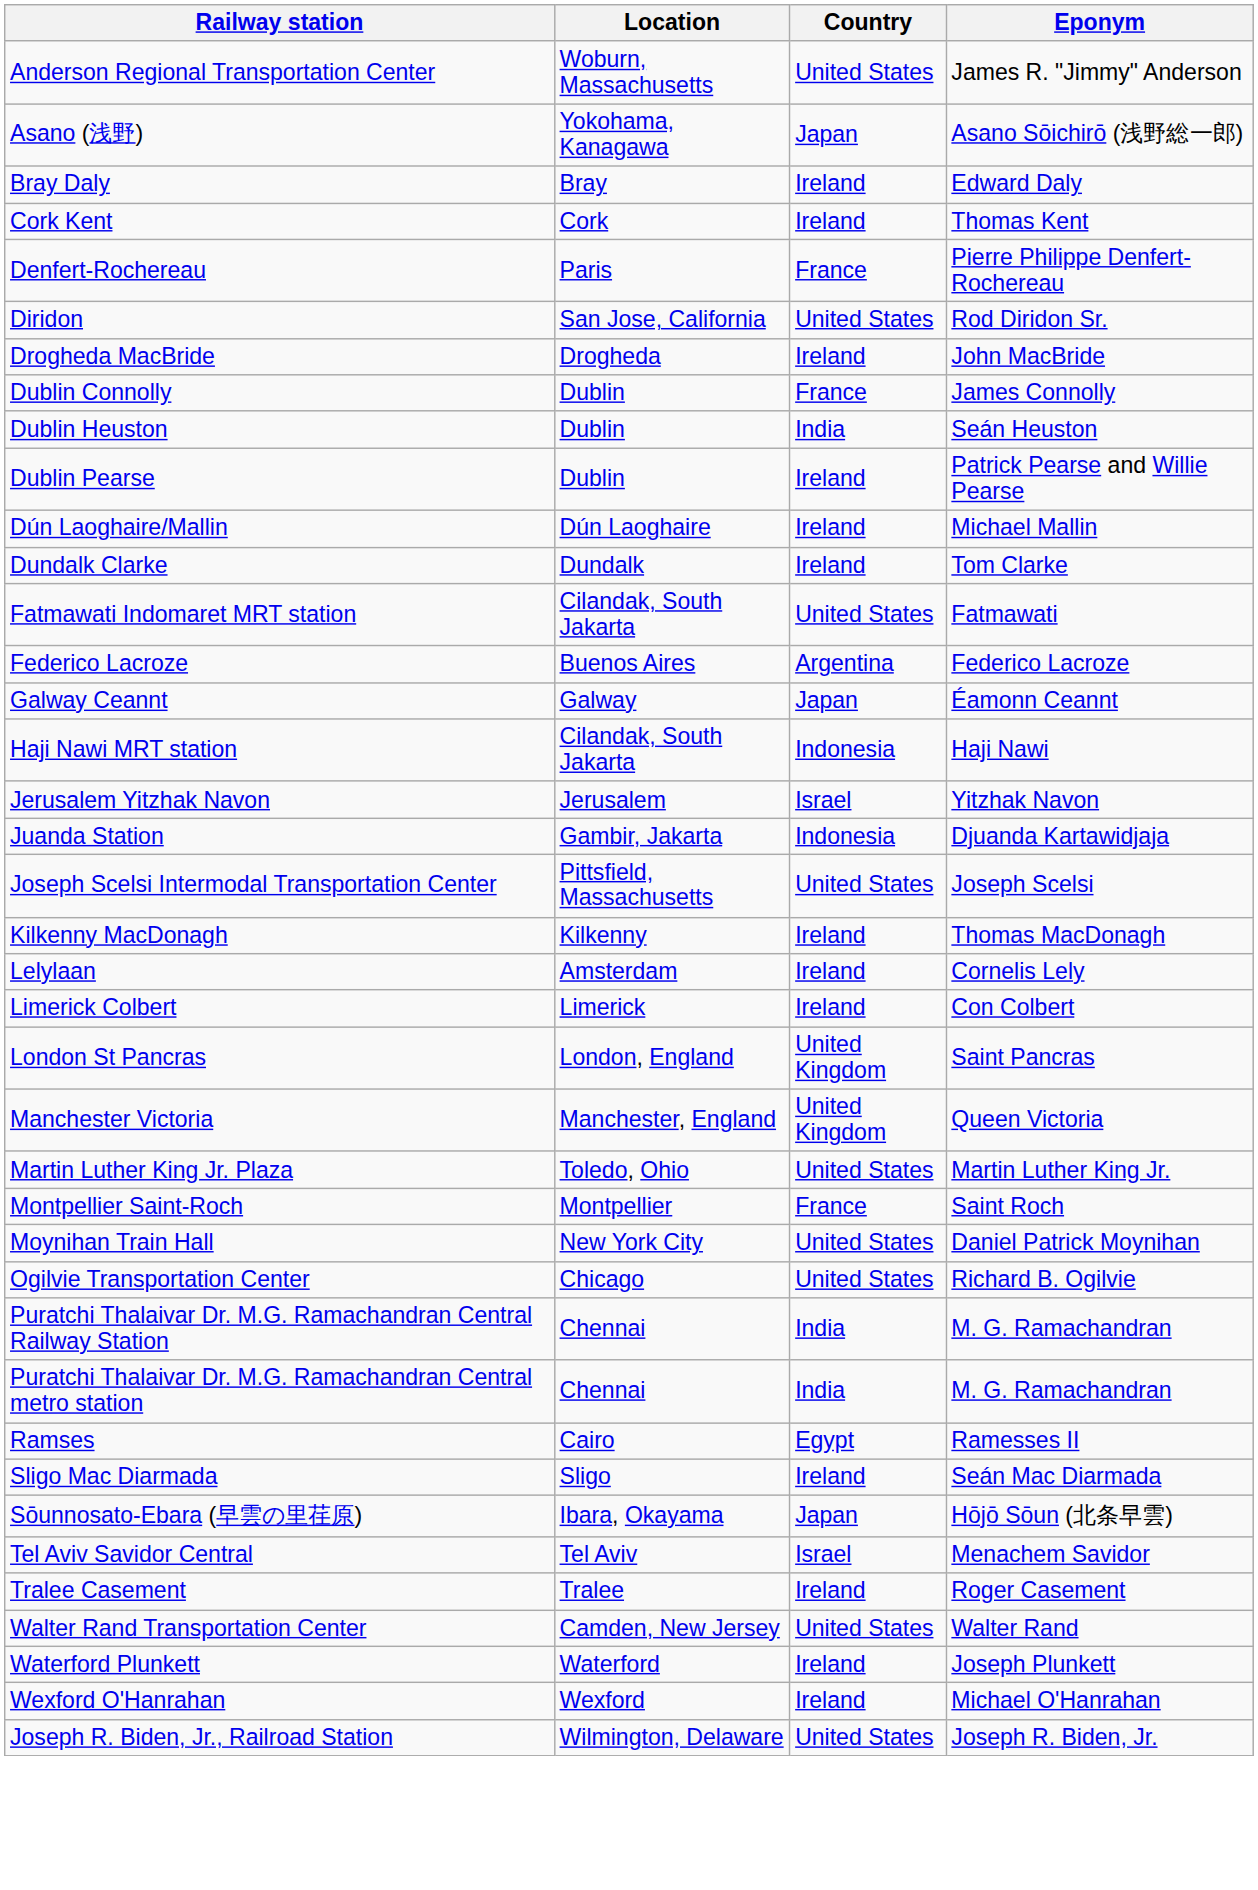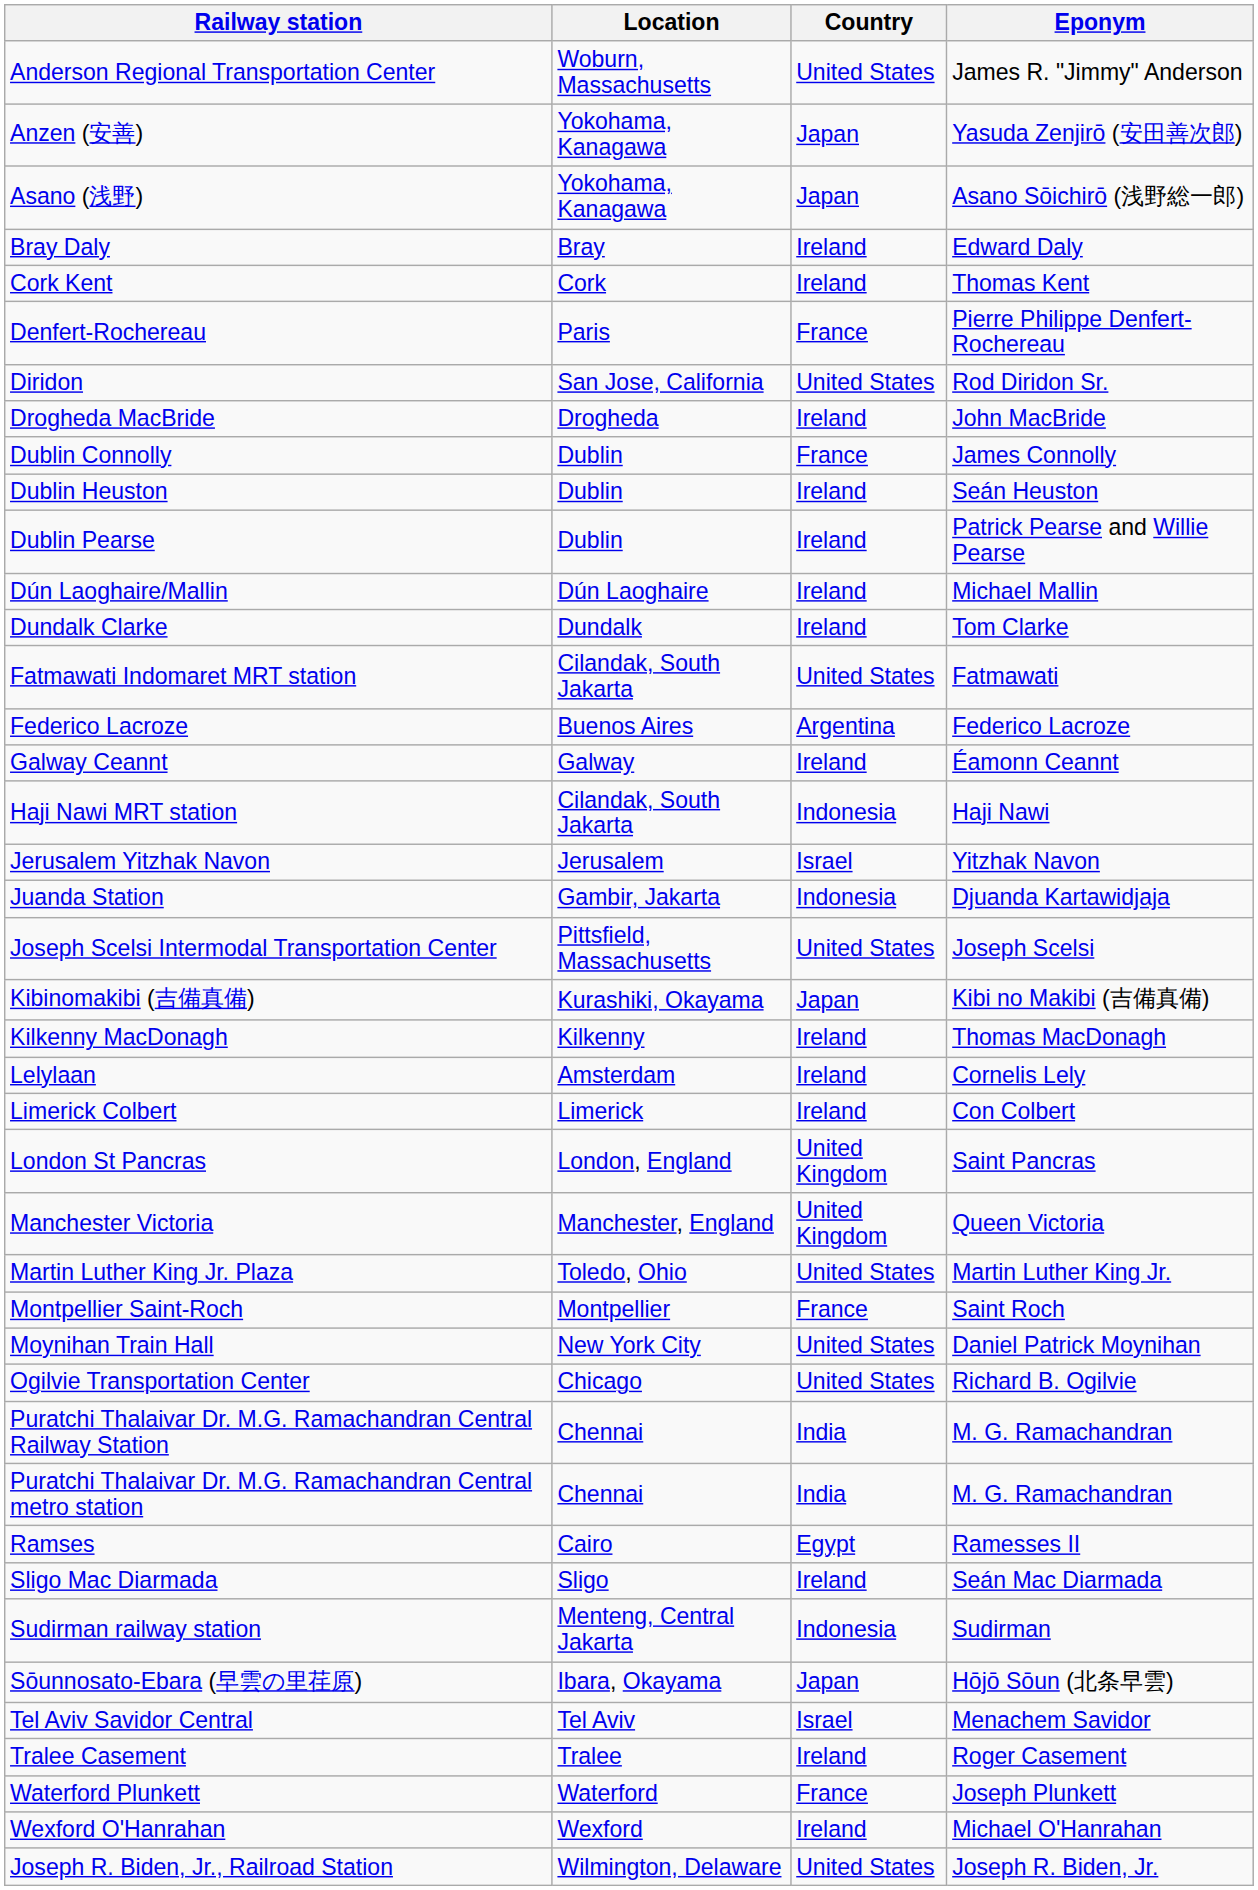+ row: Anzen (安善) | Yokohama, Kanagawa | Japan | Yasuda Zenjirō (安田善次郎)
Dublin Heuston | Country: India -> Ireland
Galway Ceannt | Country: Japan -> Ireland
+ row: Kibinomakibi (吉備真備) | Kurashiki, Okayama | Japan | Kibi no Makibi (吉備真備)
+ row: Sudirman railway station | Menteng, Central Jakarta | Indonesia | Sudirman
- row: Walter Rand Transportation Center | Camden, New Jersey | United States | Walter Rand
Waterford Plunkett | Country: Ireland -> France
